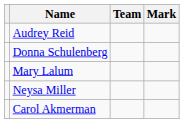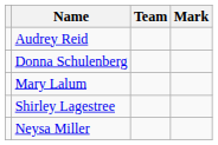+ row: Shirley Lagestree
- row: Carol Akmerman
